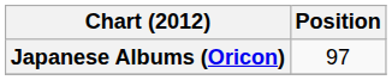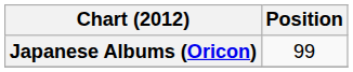Japanese Albums (Oricon) | Position: 97 -> 99
